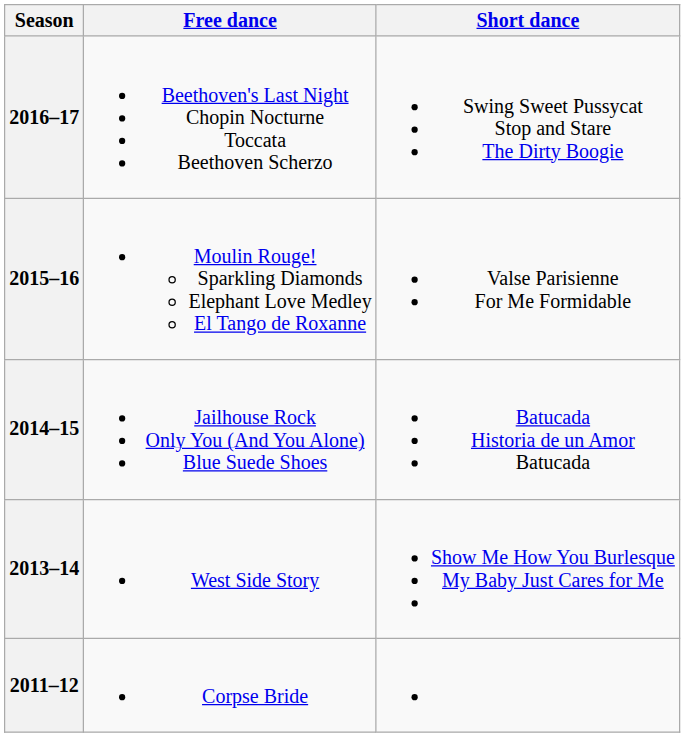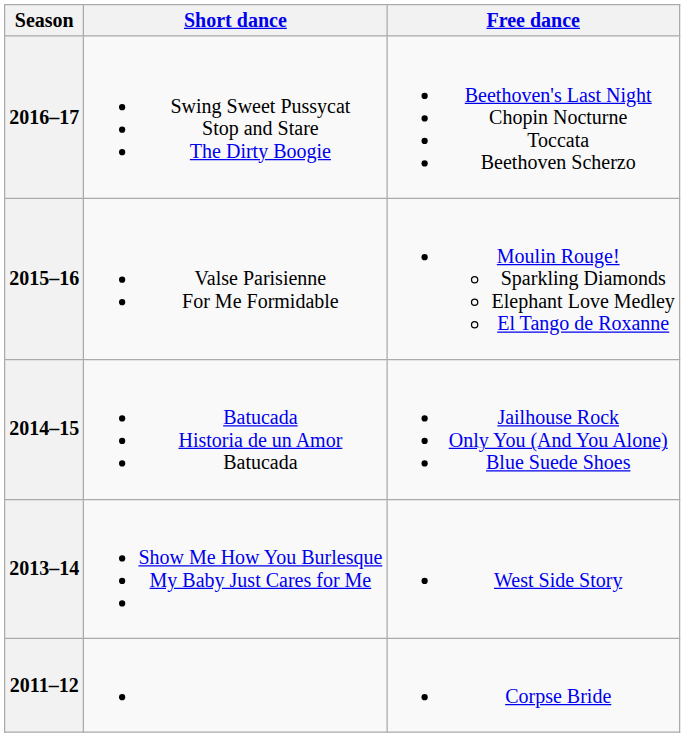columns swapped: Short dance <-> Free dance
